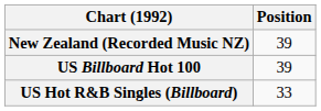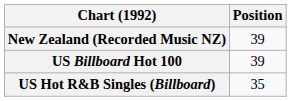US Hot R&B Singles (Billboard) | Position: 33 -> 35
